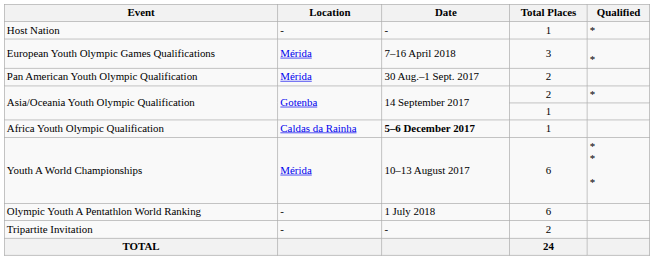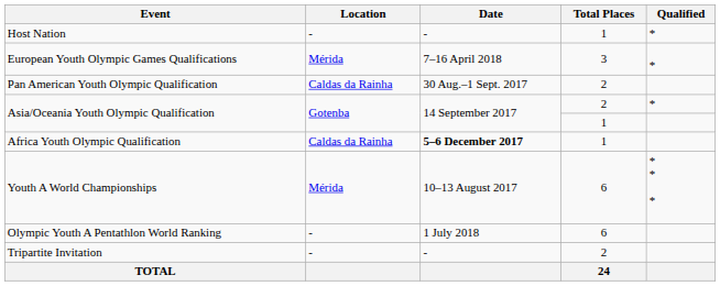Pan American Youth Olympic Qualification | Location: Mérida -> Caldas da Rainha
